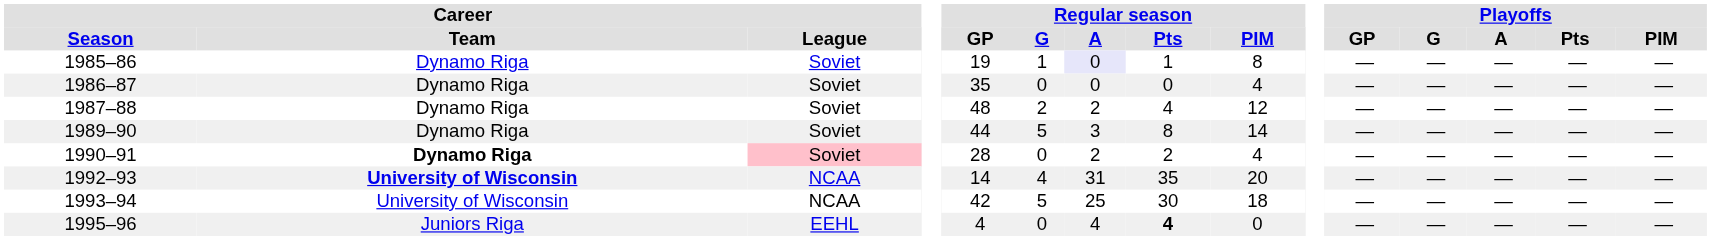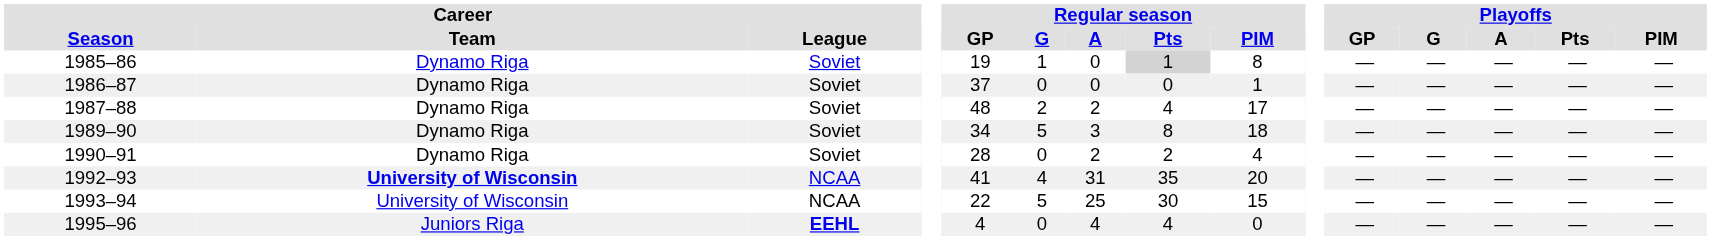1985–86 | Regular season / A: lavender background -> no background
1985–86 | Regular season / Pts: no background -> lightgrey background
1986–87 | Regular season / GP: 35 -> 37
1986–87 | Regular season / PIM: 4 -> 1
1987–88 | Regular season / PIM: 12 -> 17
1989–90 | Regular season / GP: 44 -> 34
1989–90 | Regular season / PIM: 14 -> 18
1990–91 | Career / Team: bold -> normal
1990–91 | Career / League: pink background -> no background
1992–93 | Regular season / GP: 14 -> 41
1993–94 | Regular season / GP: 42 -> 22
1993–94 | Regular season / PIM: 18 -> 15
1995–96 | Career / League: normal -> bold
1995–96 | Regular season / Pts: bold -> normal
